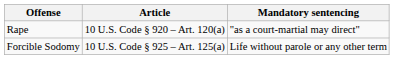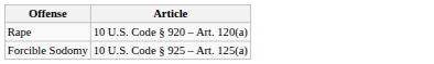- column: Mandatory sentencing | "as a court-martial may direct" | Life without parole or any other term
